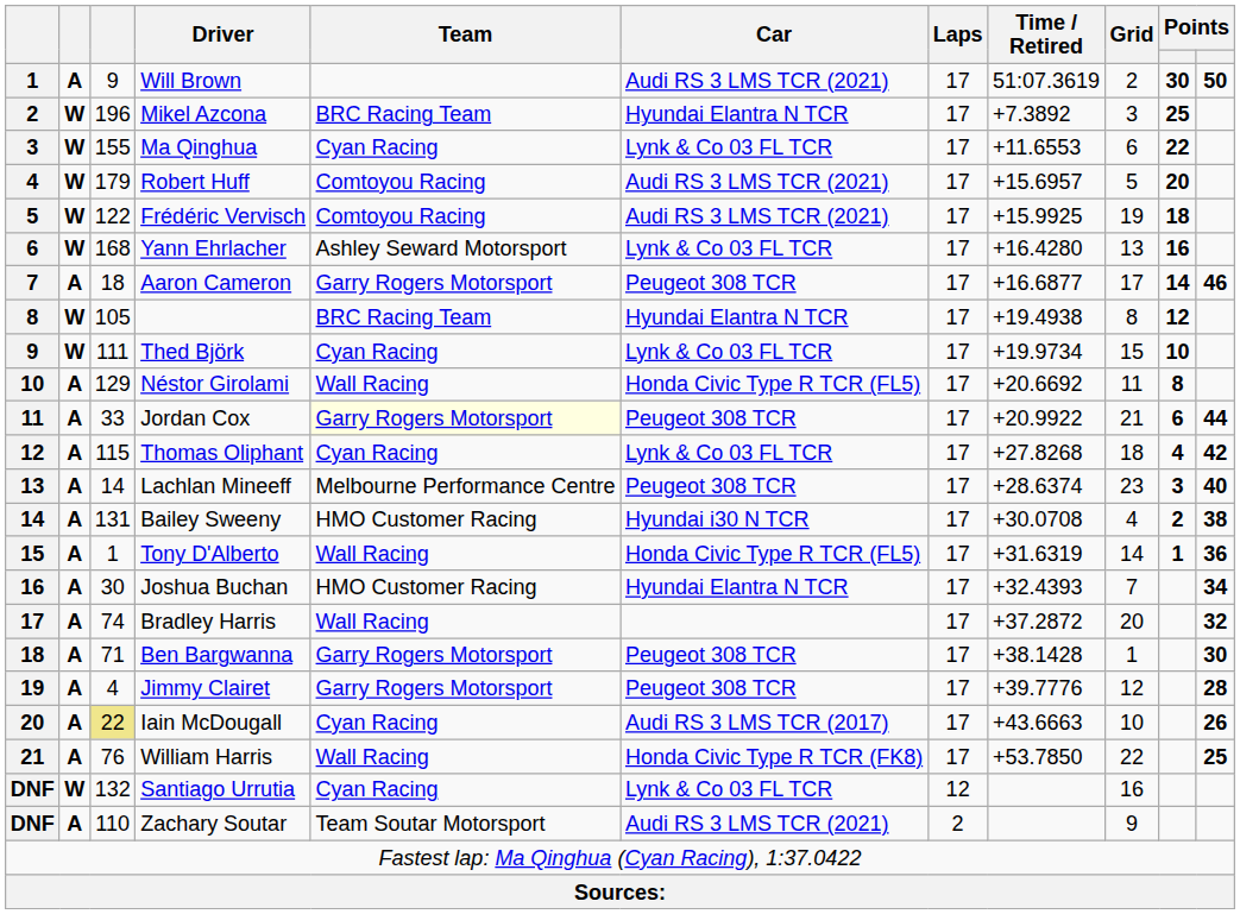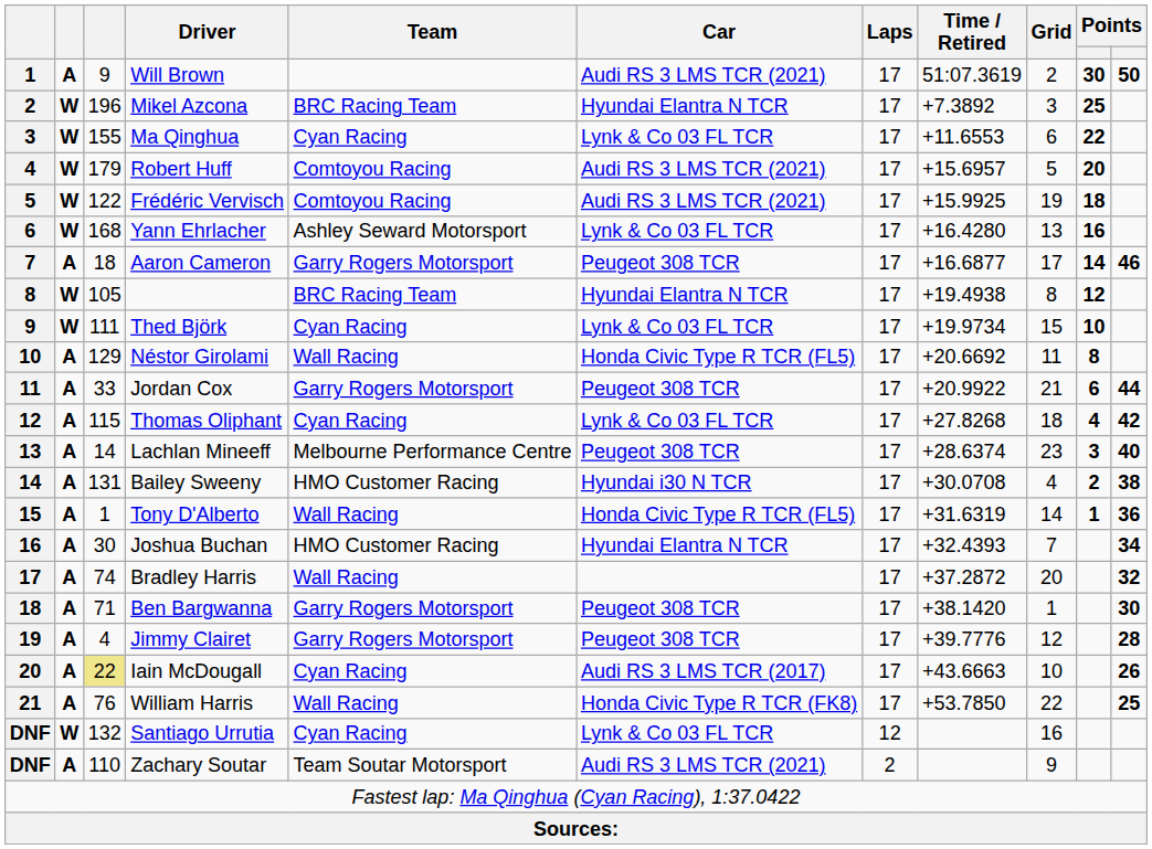Jordan Cox | Team: lightyellow background -> no background
Ben Bargwanna | Time / Retired: +38.1428 -> +38.1420
